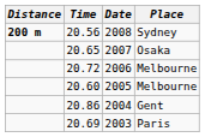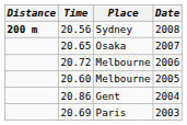columns swapped: Place <-> Date
